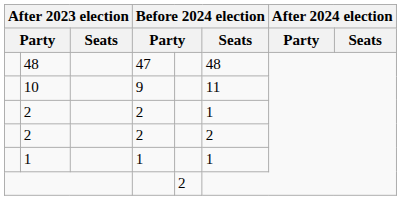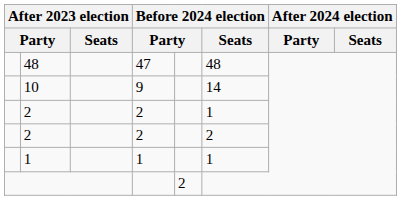10 | Before 2024 election / Seats: 11 -> 14
